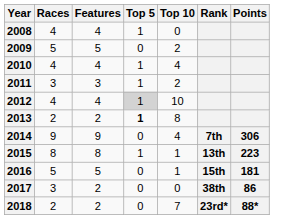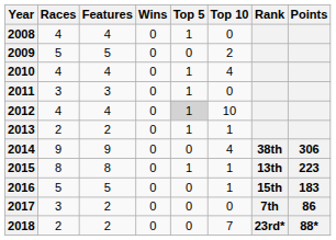+ column: Wins | 0 | 0 | 0 | 0 | 0 | 0 | 0 | 0 | 0 | 0 | 0
2011 | Top 10: 2 -> 0
2013 | Top 5: bold -> normal
2013 | Top 10: 8 -> 1
2014 | Rank: 7th -> 38th
2016 | Points: 181 -> 183
2017 | Rank: 38th -> 7th
